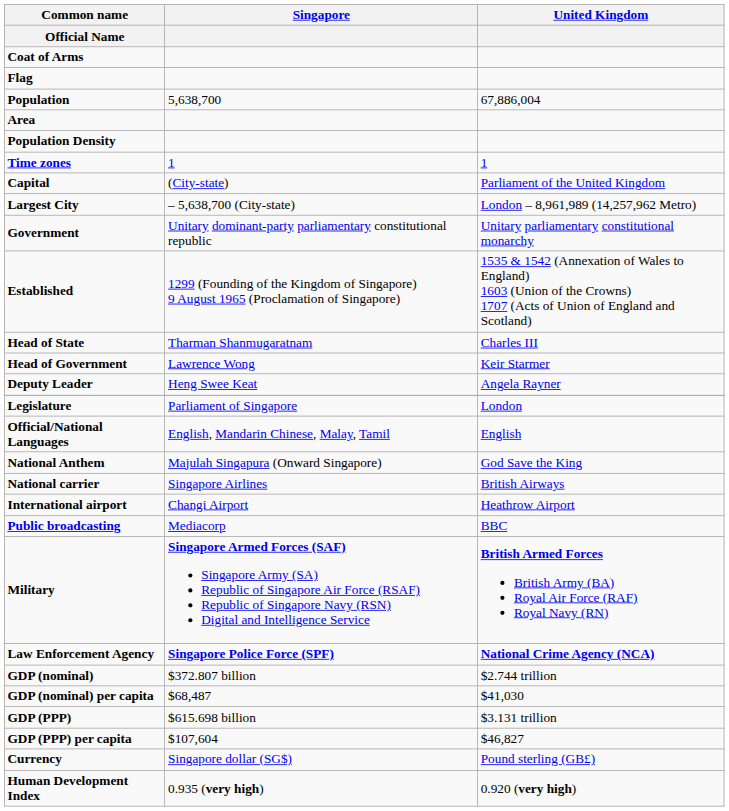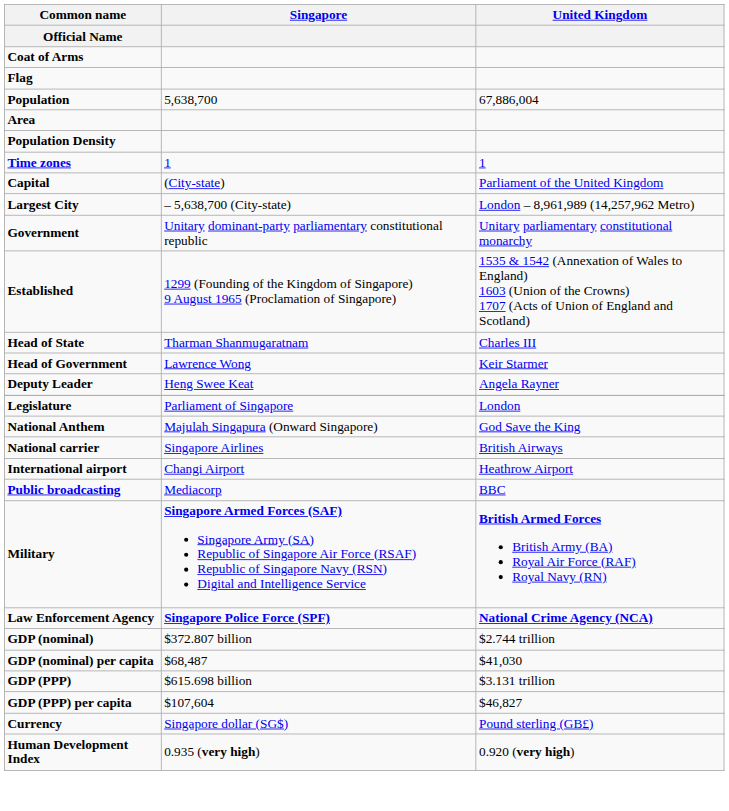- row: Official/National Languages | English, Mandarin Chinese, Malay, Tamil | English
